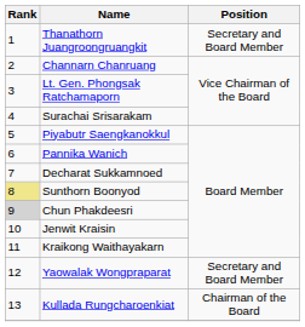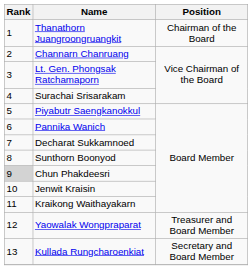Thanathorn Juangroongruangkit | Position: Secretary and Board Member -> Chairman of the Board
Sunthorn Boonyod | Rank: khaki background -> no background
Yaowalak Wongpraparat | Position: Secretary and Board Member -> Treasurer and Board Member
Kullada Rungcharoenkiat | Position: Chairman of the Board -> Secretary and Board Member
